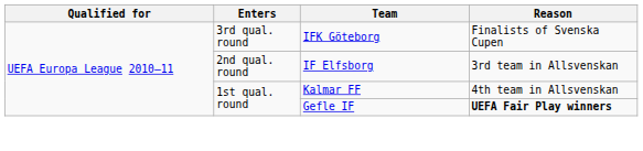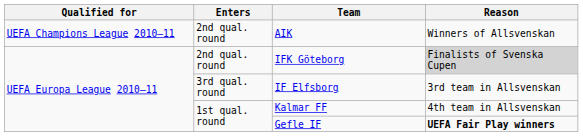+ row: UEFA Champions League 2010–11 | 2nd qual. round | AIK | Winners of Allsvenskan
IFK Göteborg | Enters: 3rd qual. round -> 2nd qual. round
IFK Göteborg | Reason: no background -> lightgrey background
IF Elfsborg | Enters: 2nd qual. round -> 3rd qual. round
